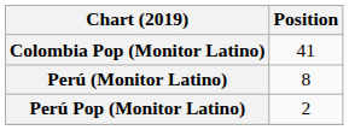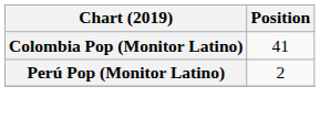- row: Perú (Monitor Latino) | 8
